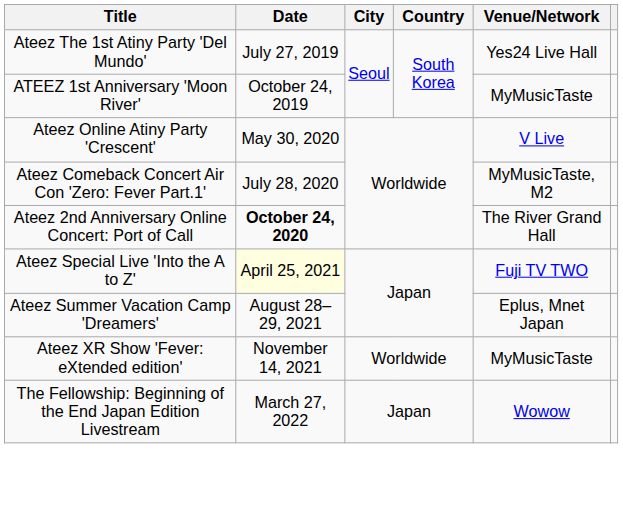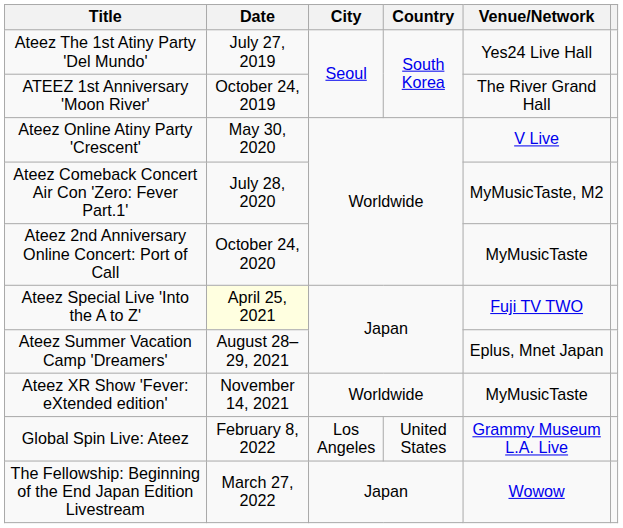ATEEZ 1st Anniversary 'Moon River' | Venue/Network: MyMusicTaste -> The River Grand Hall
Ateez 2nd Anniversary Online Concert: Port of Call | Date: bold -> normal
Ateez 2nd Anniversary Online Concert: Port of Call | Venue/Network: The River Grand Hall -> MyMusicTaste
+ row: Global Spin Live: Ateez | February 8, 2022 | Los Angeles | United States | Grammy Museum L.A. Live
